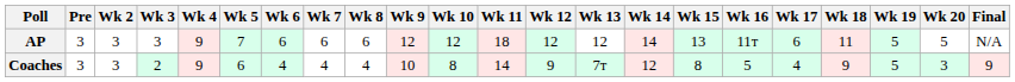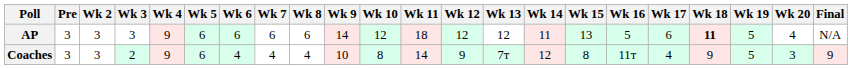AP | Wk 5: 7 -> 6
AP | Wk 9: 12 -> 14
AP | Wk 14: 14 -> 11
AP | Wk 16: 11т -> 5
AP | Wk 18: normal -> bold
AP | Wk 20: 5 -> 4
Coaches | Wk 16: 5 -> 11т
